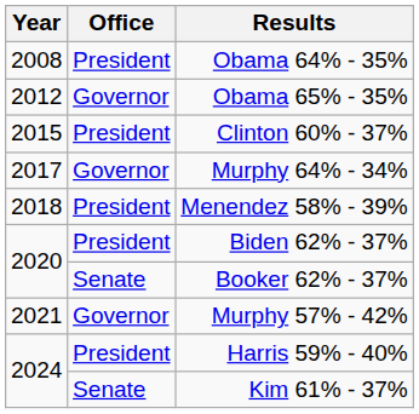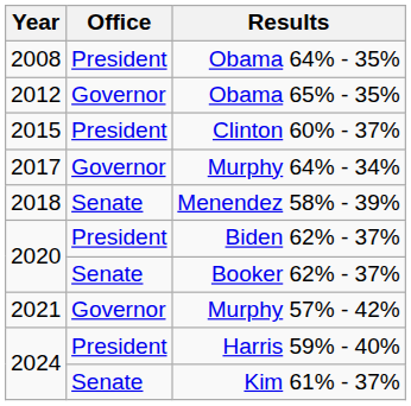Menendez 58% - 39% | Office: President -> Senate
